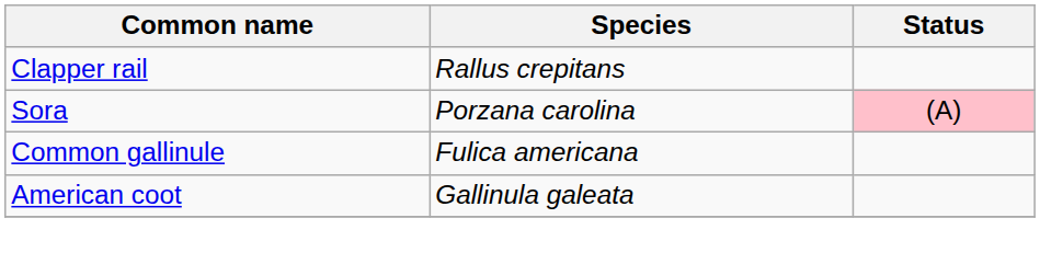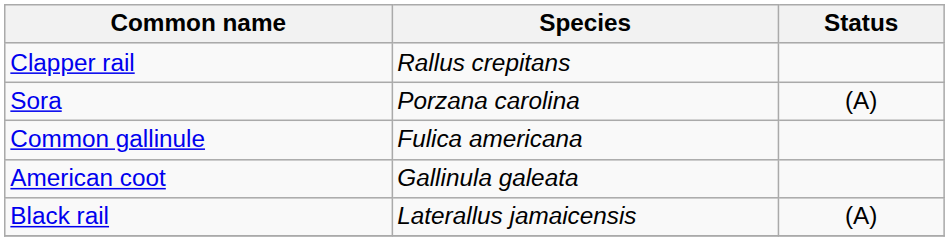Sora | Status: pink background -> no background
+ row: Black rail | Laterallus jamaicensis | (A)
